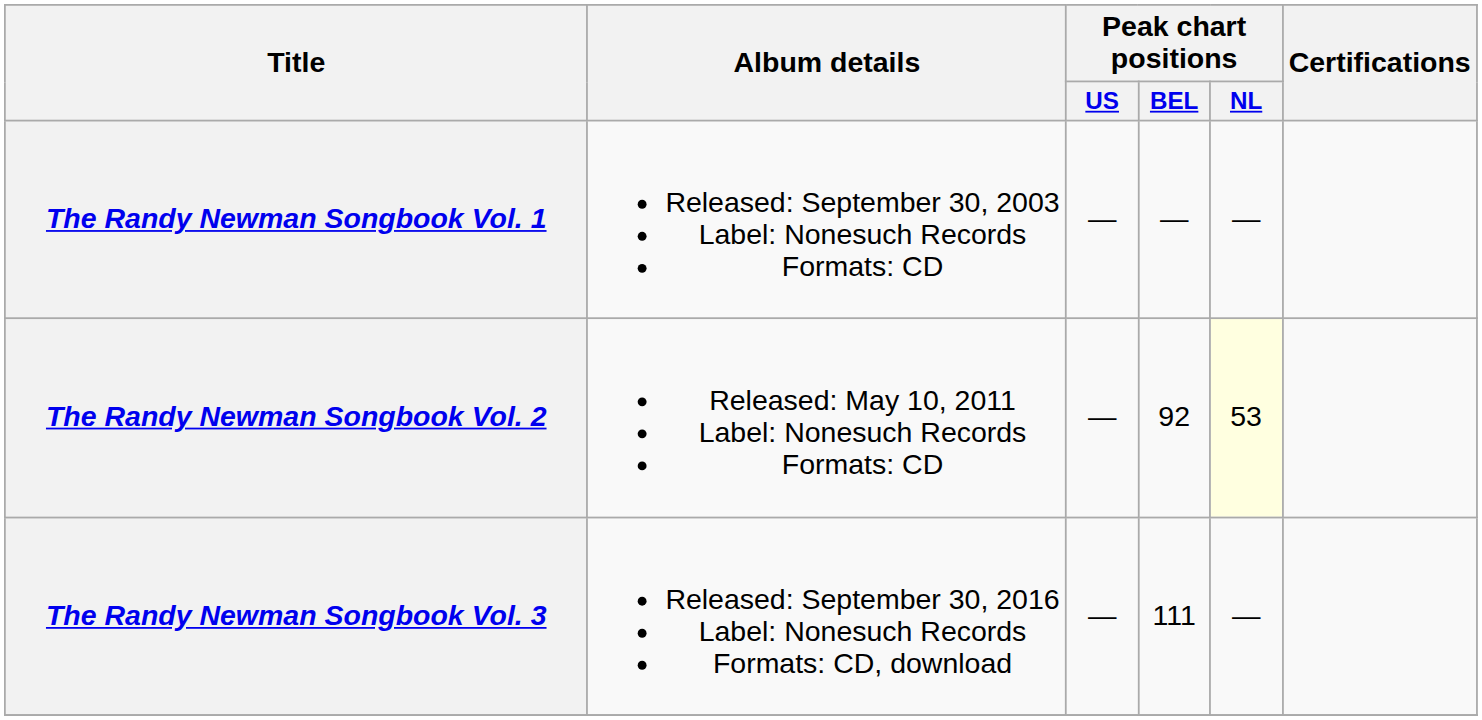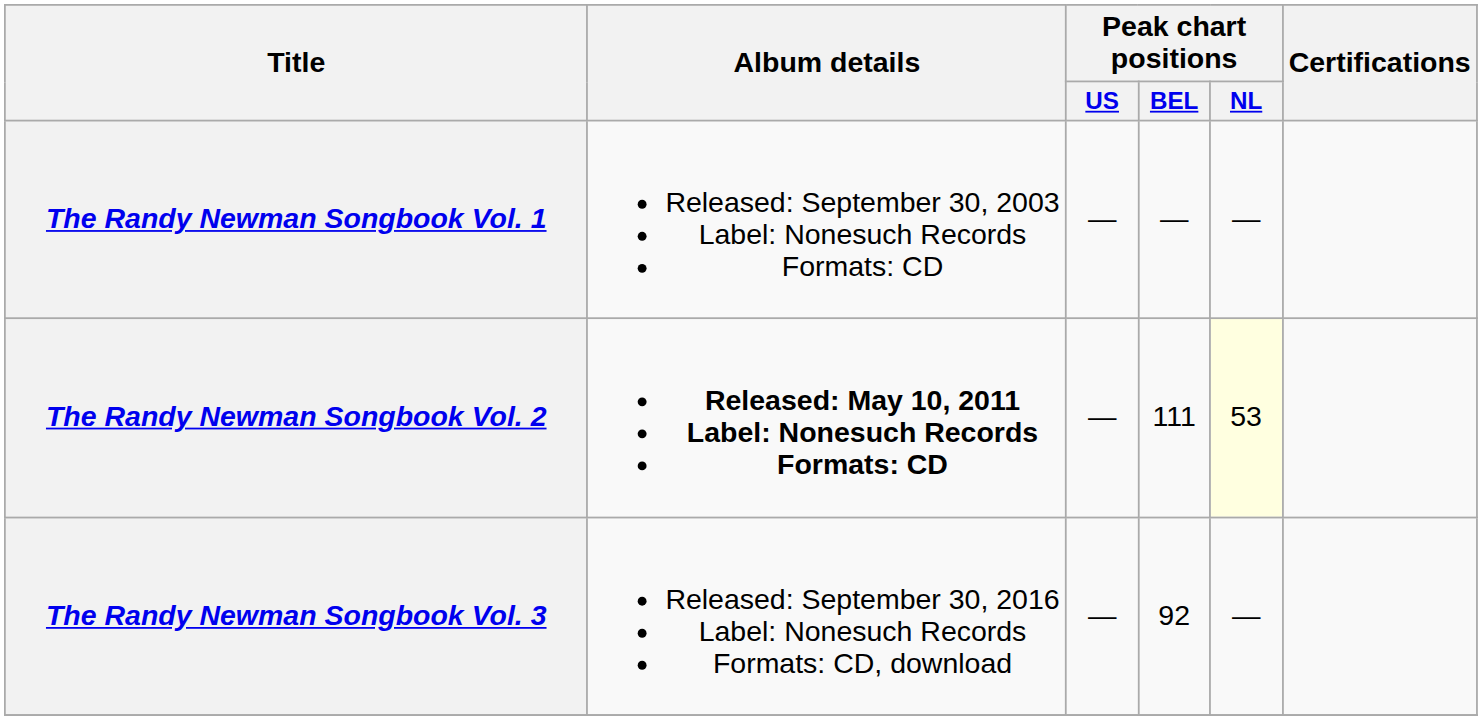The Randy Newman Songbook Vol. 2 | Album details: normal -> bold
The Randy Newman Songbook Vol. 2 | Peak chart positions / BEL: 92 -> 111
The Randy Newman Songbook Vol. 3 | Peak chart positions / BEL: 111 -> 92
